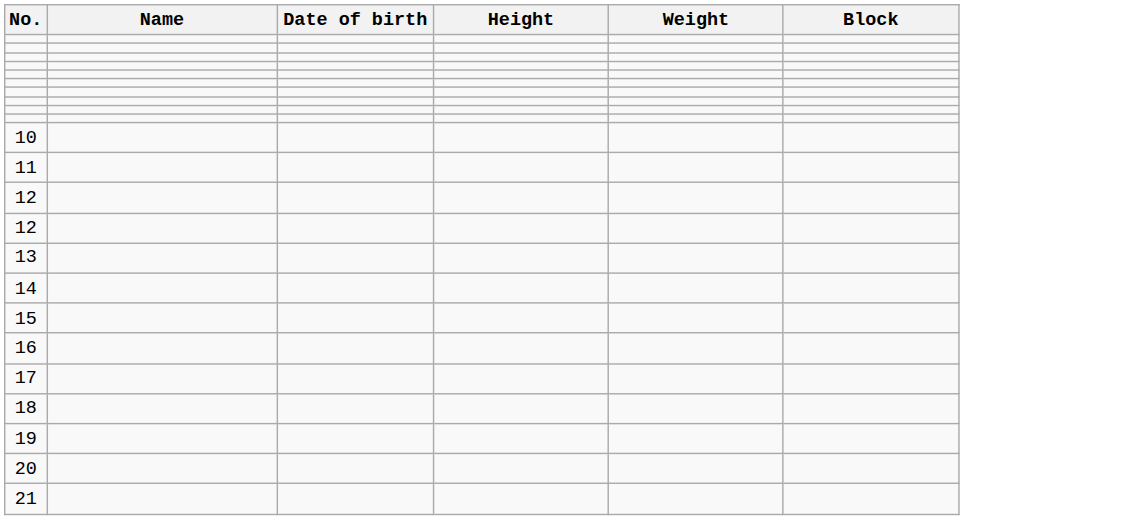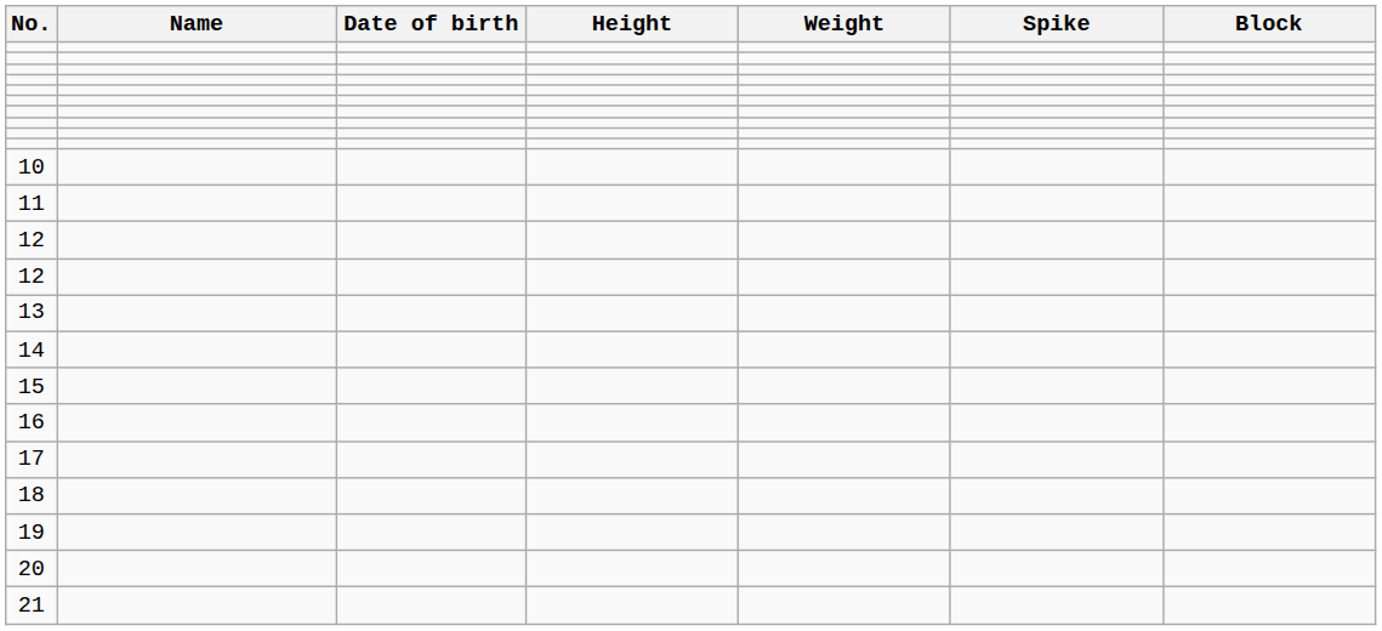+ column: Spike
